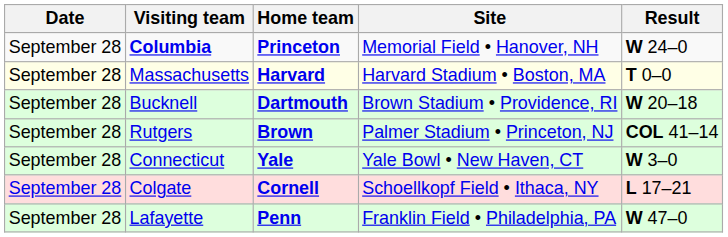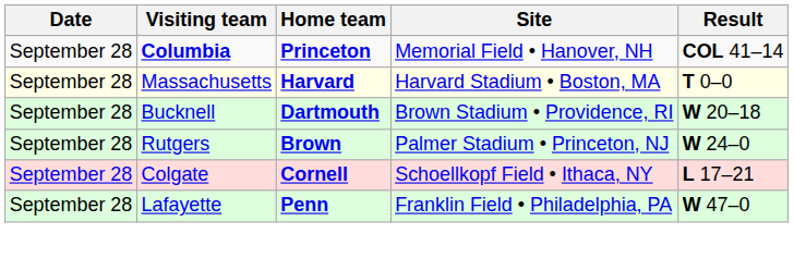Columbia | Result: W 24–0 -> COL 41–14
Rutgers | Result: COL 41–14 -> W 24–0
- row: September 28 | Connecticut | Yale | Yale Bowl • New Haven, CT | W 3–0
